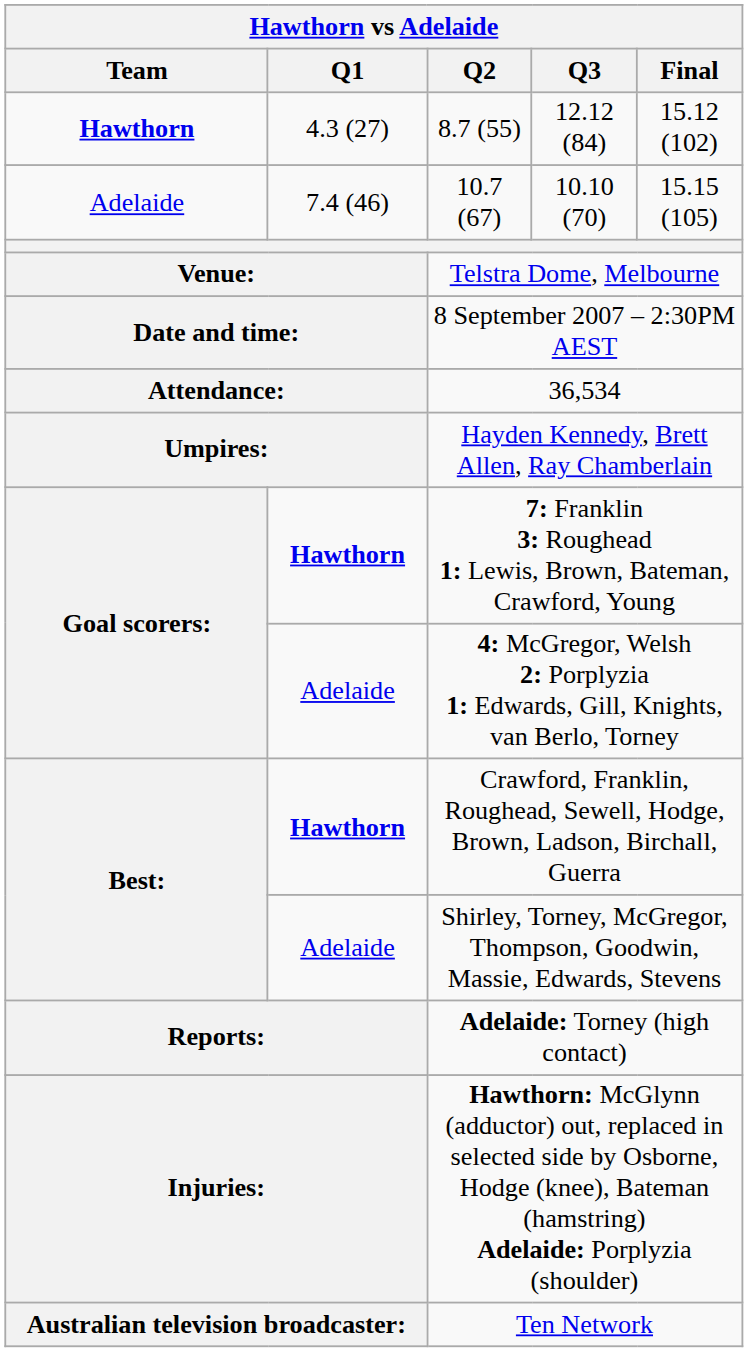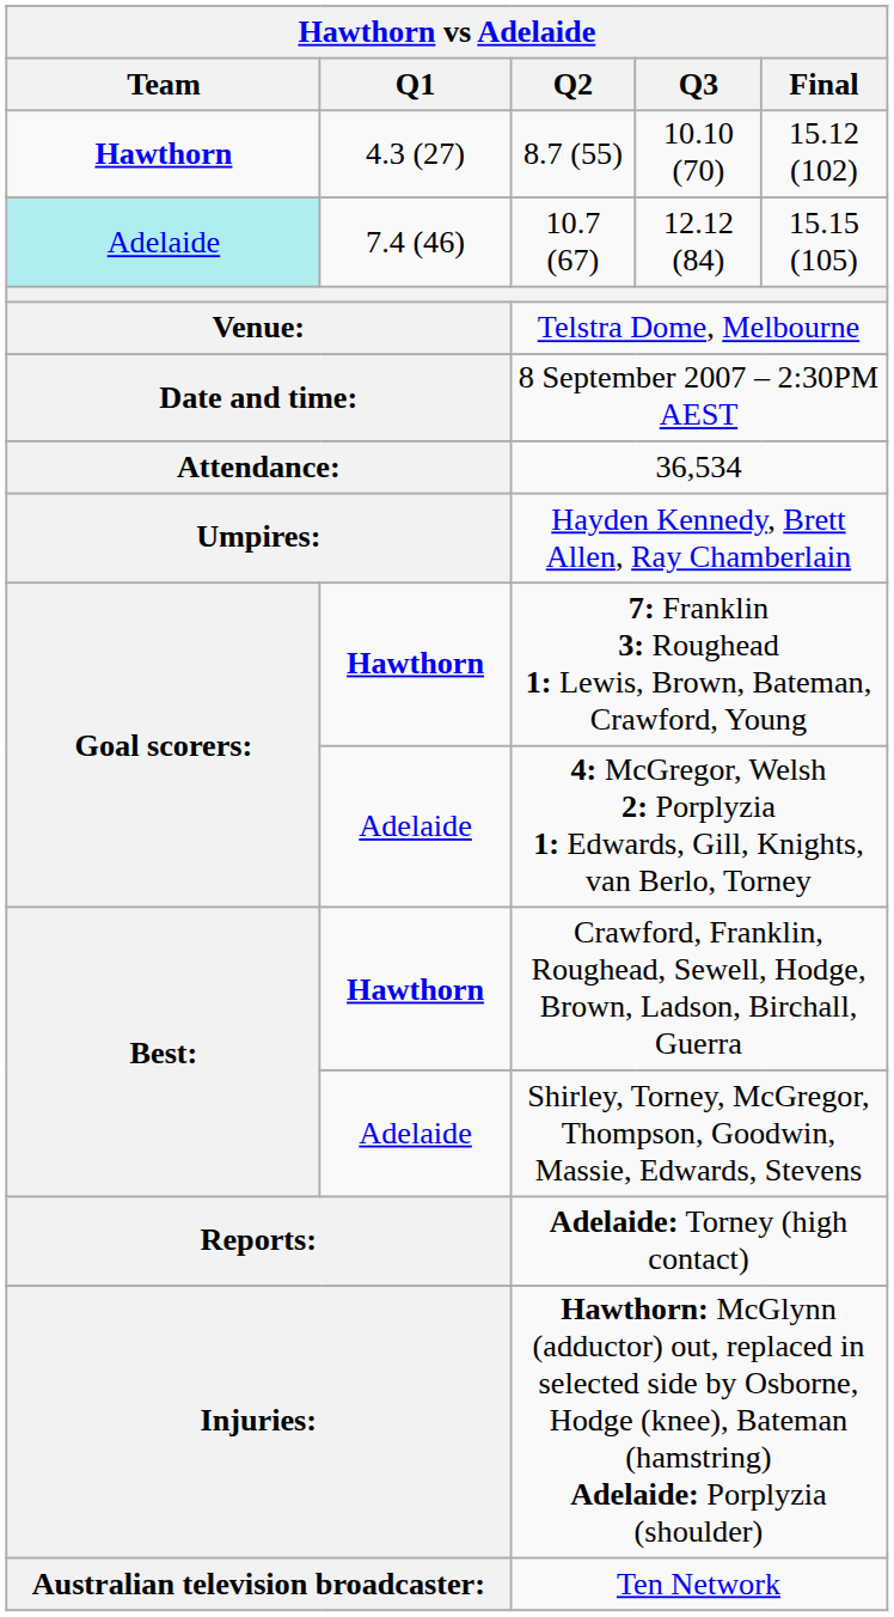8.7 (55) | Q3: 12.12 (84) -> 10.10 (70)
10.7 (67) | Team: no background -> paleturquoise background
10.7 (67) | Q3: 10.10 (70) -> 12.12 (84)
